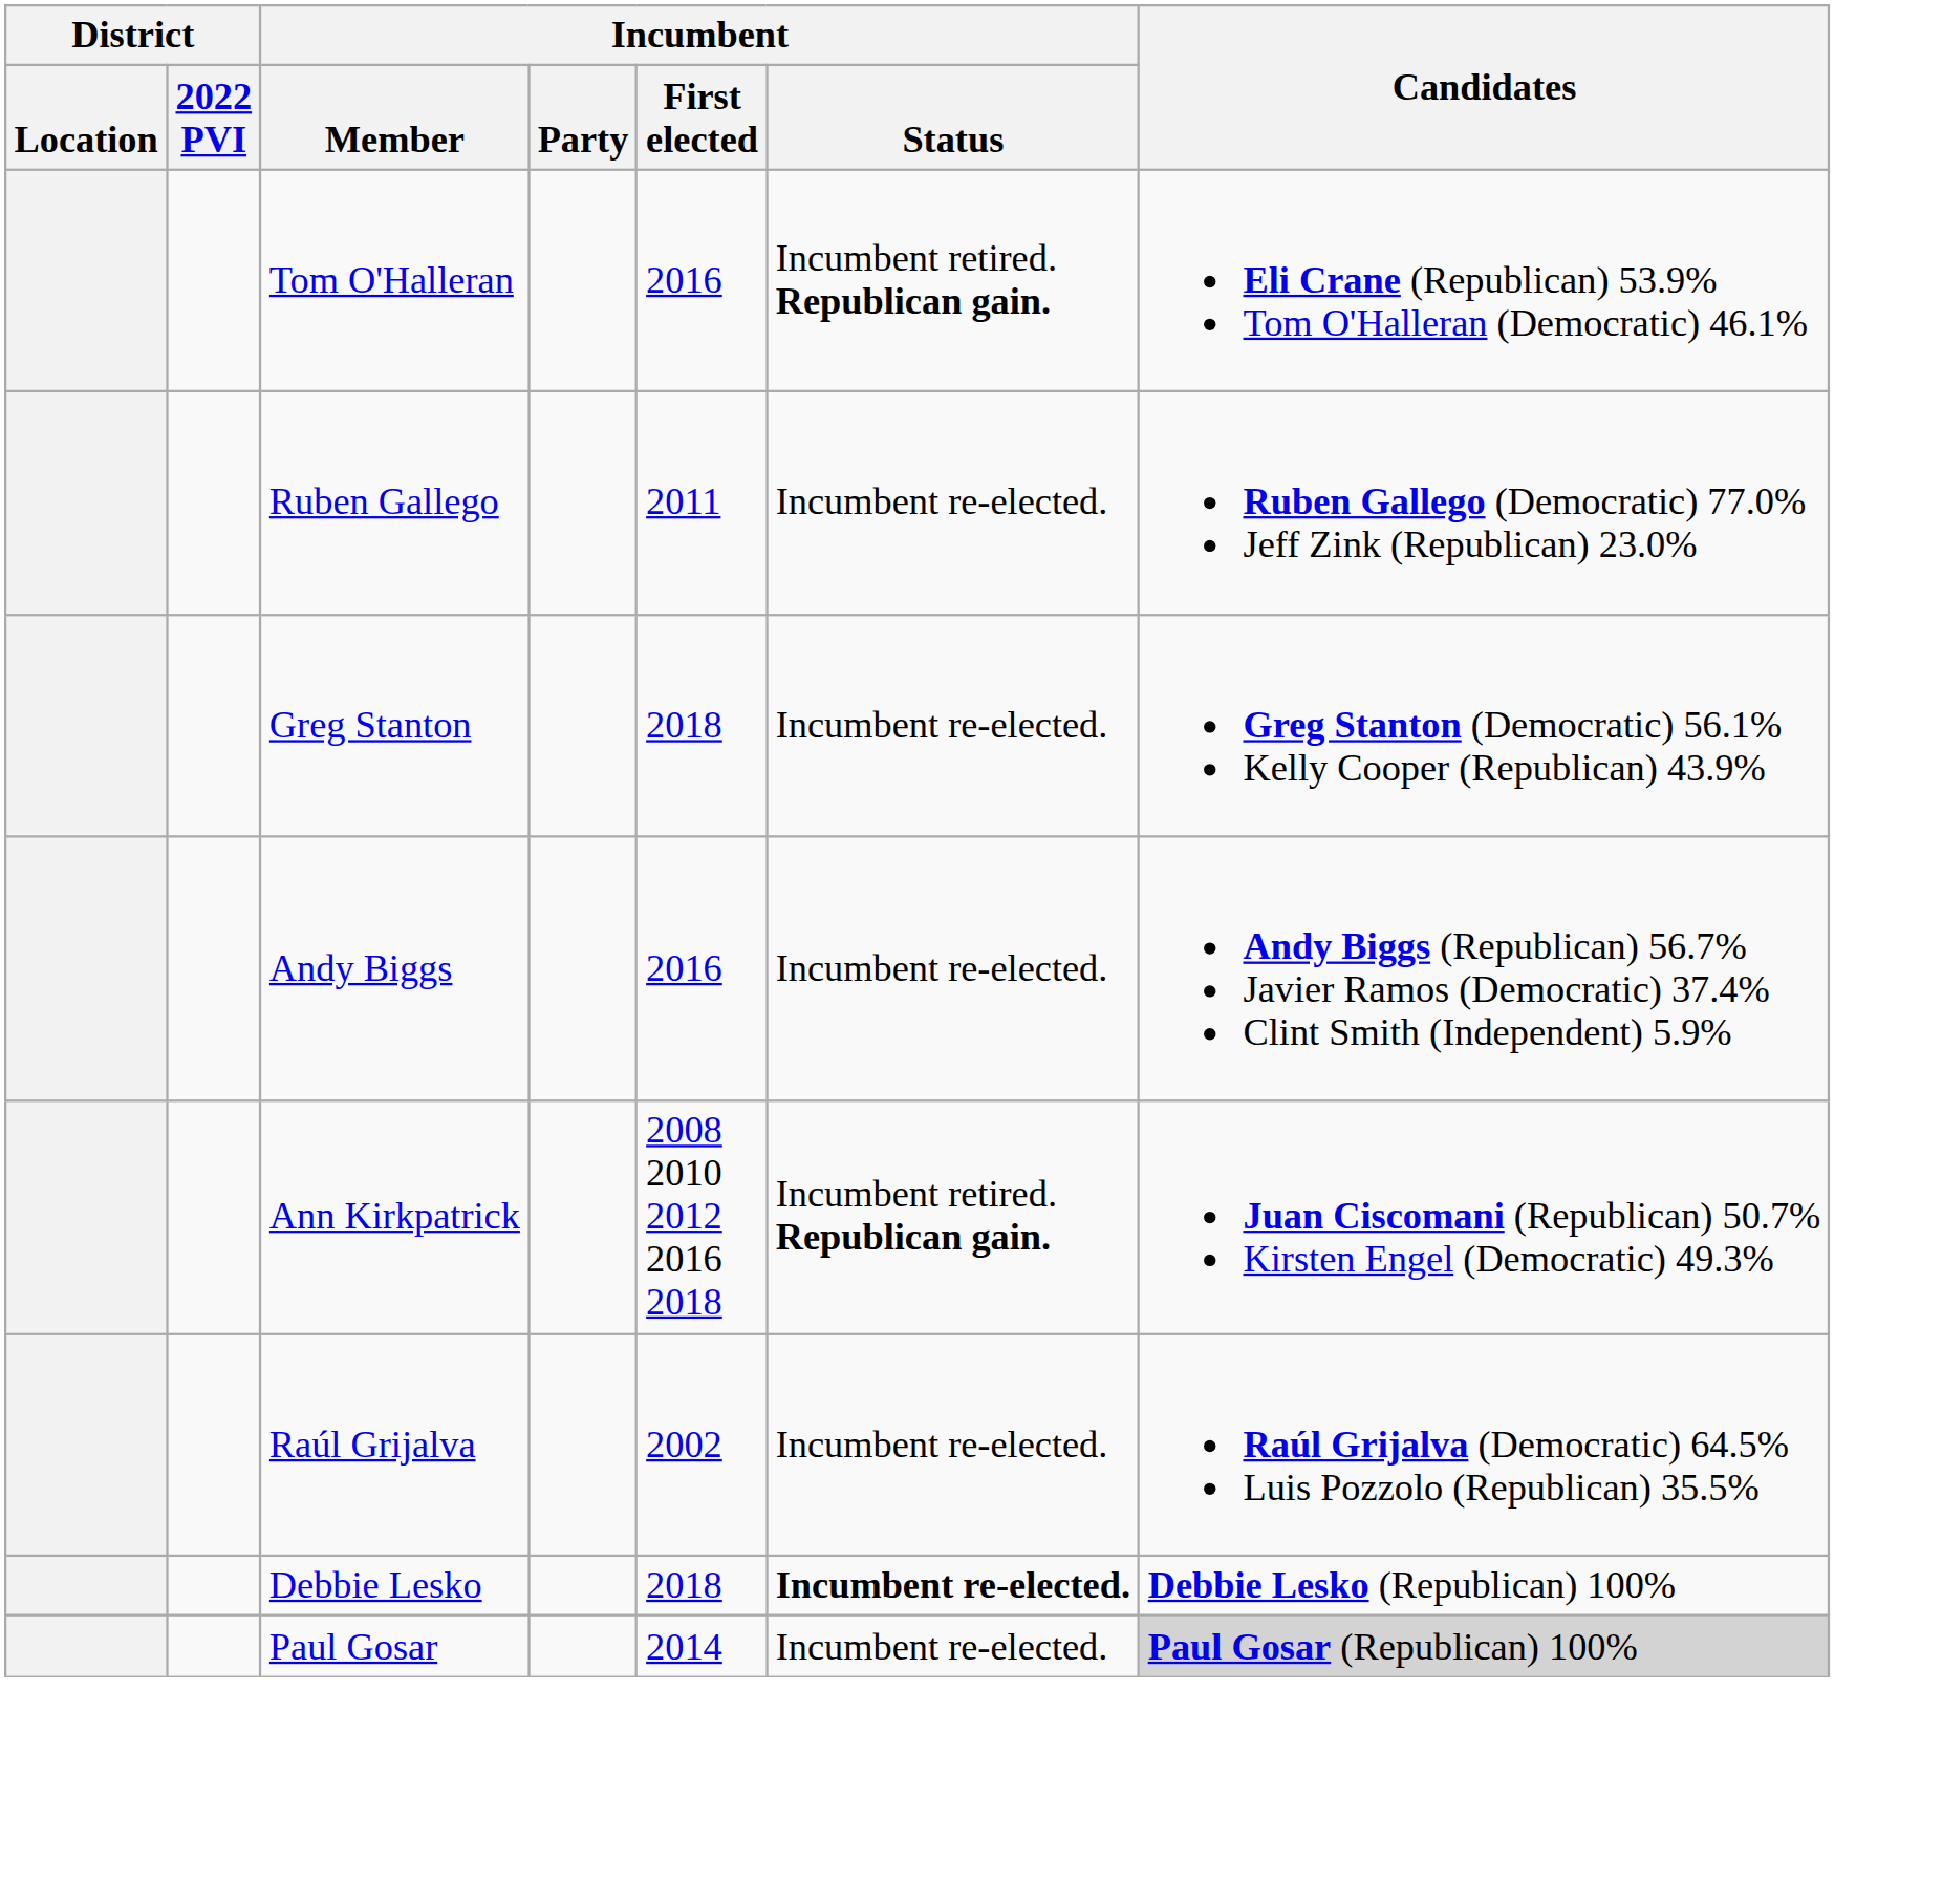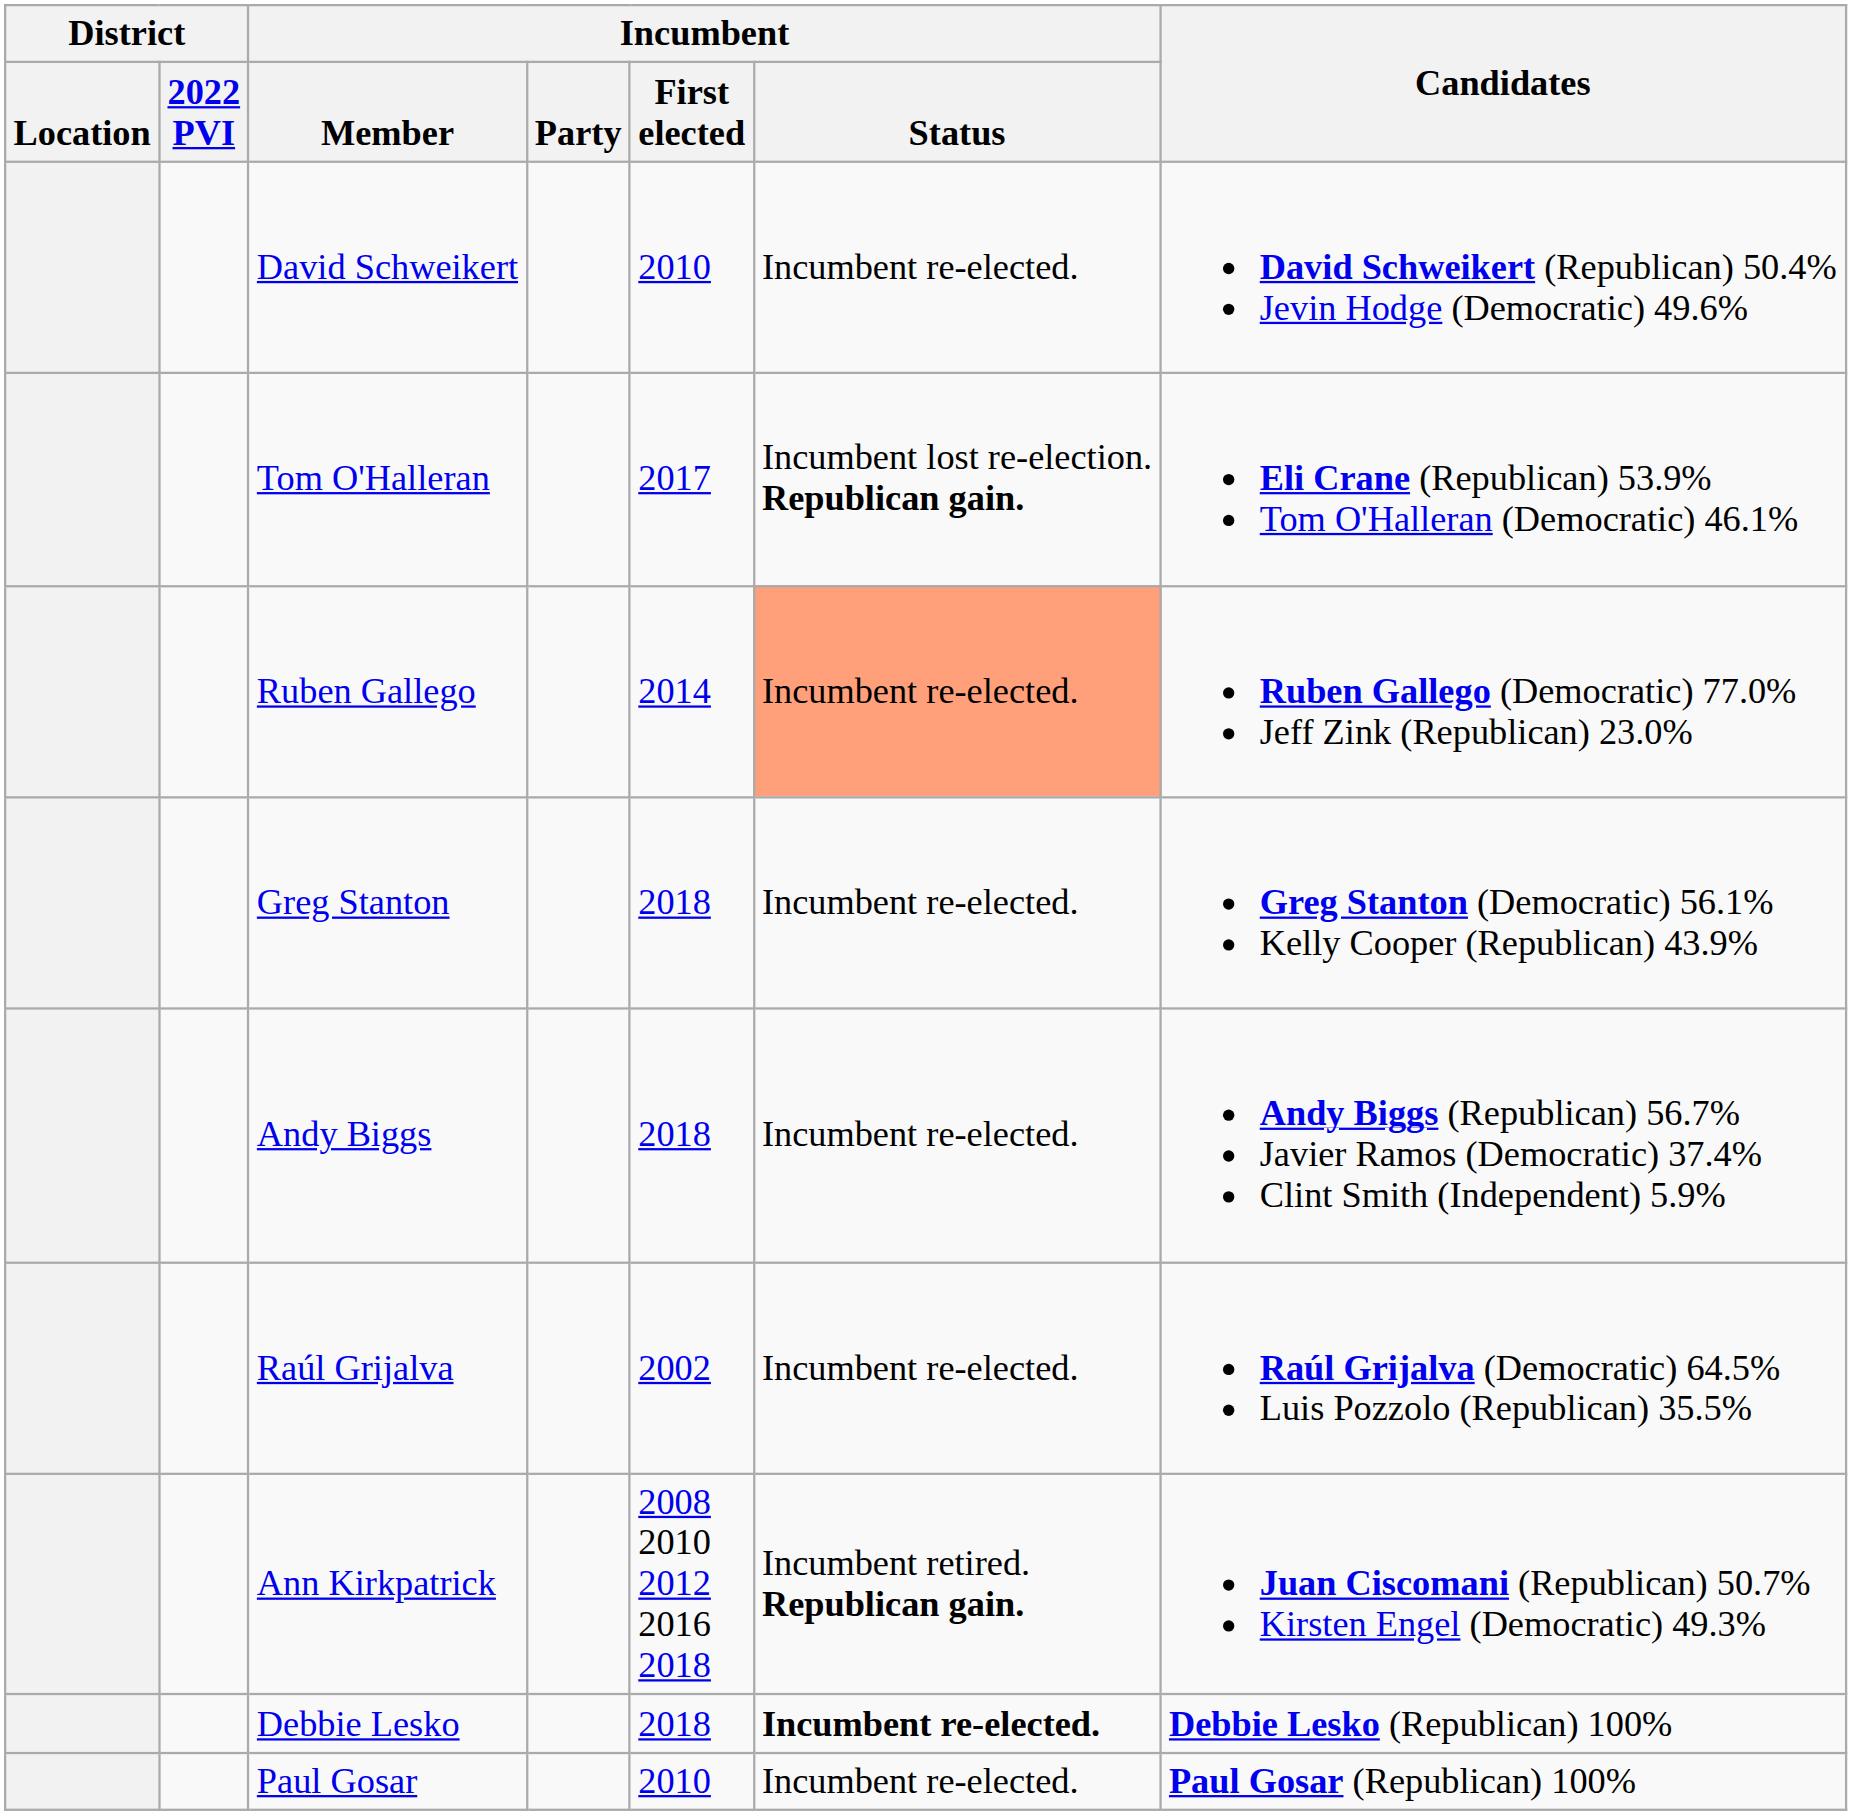+ row: David Schweikert | 2010 | Incumbent re-elected. | David Schweikert (Republican) 50.4% Jevin Hodge (Democratic) 49.6%
Tom O'Halleran | Incumbent / First elected: 2016 -> 2017
Tom O'Halleran | Incumbent / Status: Incumbent retired. Republican gain. -> Incumbent lost re-election. Republican gain.
Ruben Gallego | Incumbent / First elected: 2011 -> 2014
Ruben Gallego | Incumbent / Status: no background -> lightsalmon background
Andy Biggs | Incumbent / First elected: 2016 -> 2018
rows swapped: Ann Kirkpatrick <-> Raúl Grijalva
Paul Gosar | Incumbent / First elected: 2014 -> 2010
Paul Gosar | Candidates: lightgrey background -> no background
